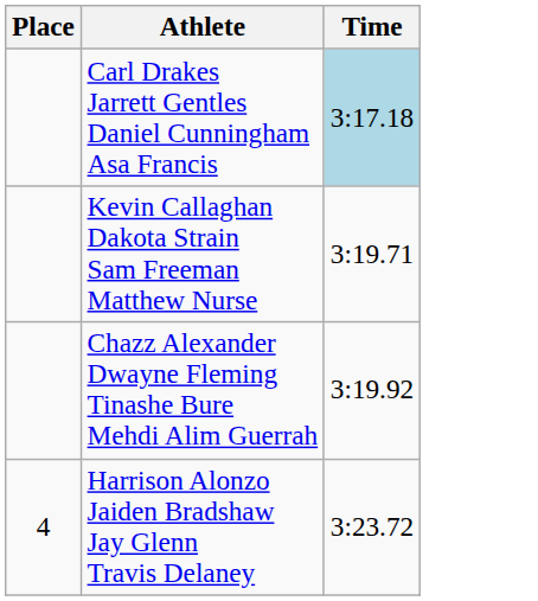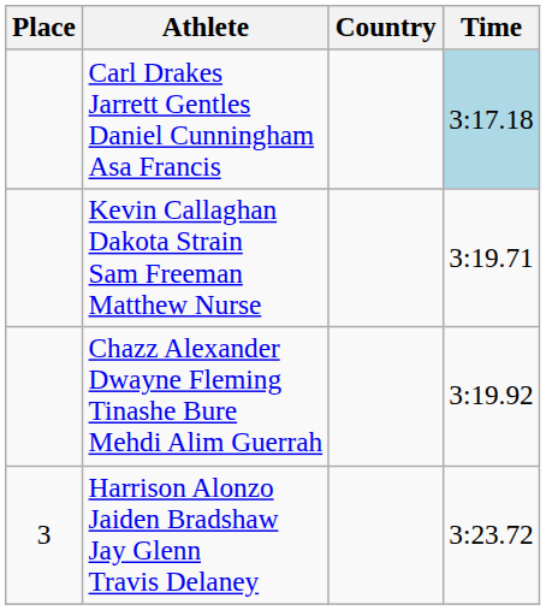+ column: Country
Harrison Alonzo Jaiden Bradshaw Jay Glenn Travis Delaney | Place: 4 -> 3
